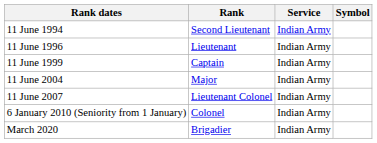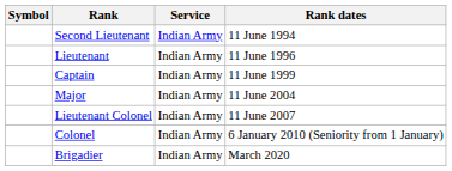columns swapped: Symbol <-> Rank dates
